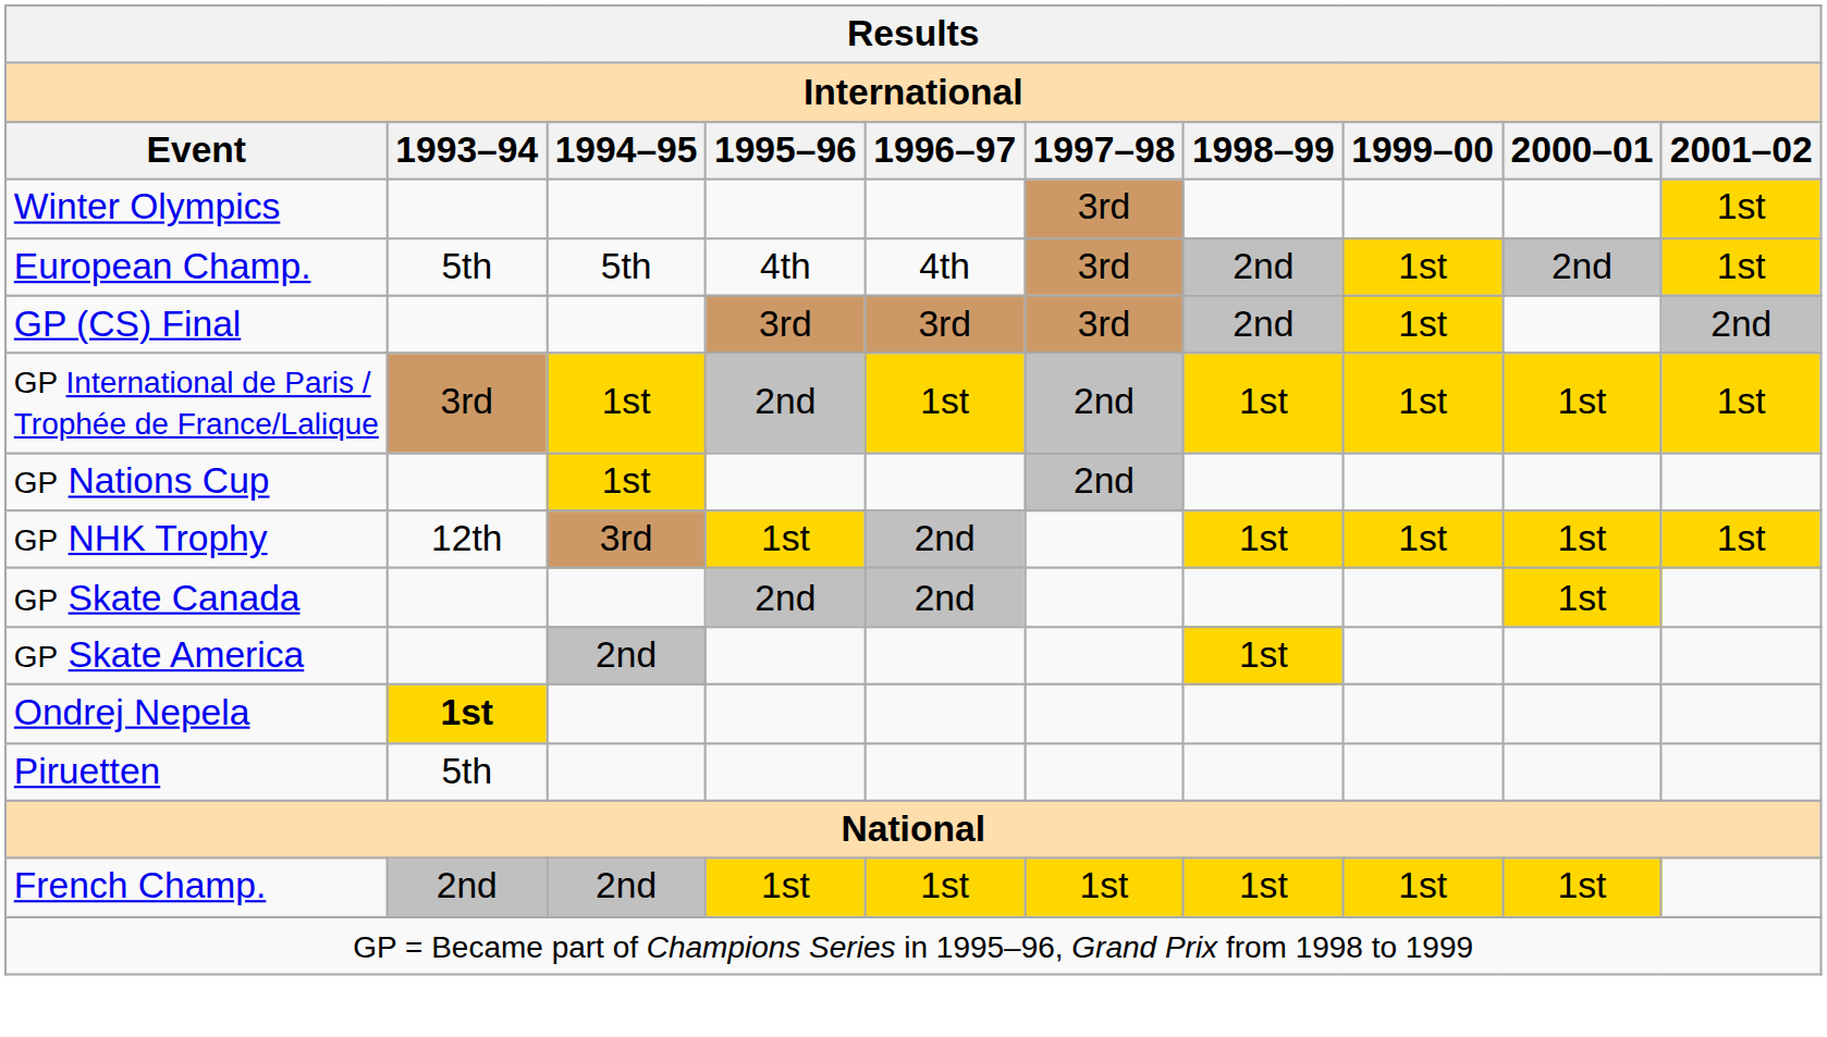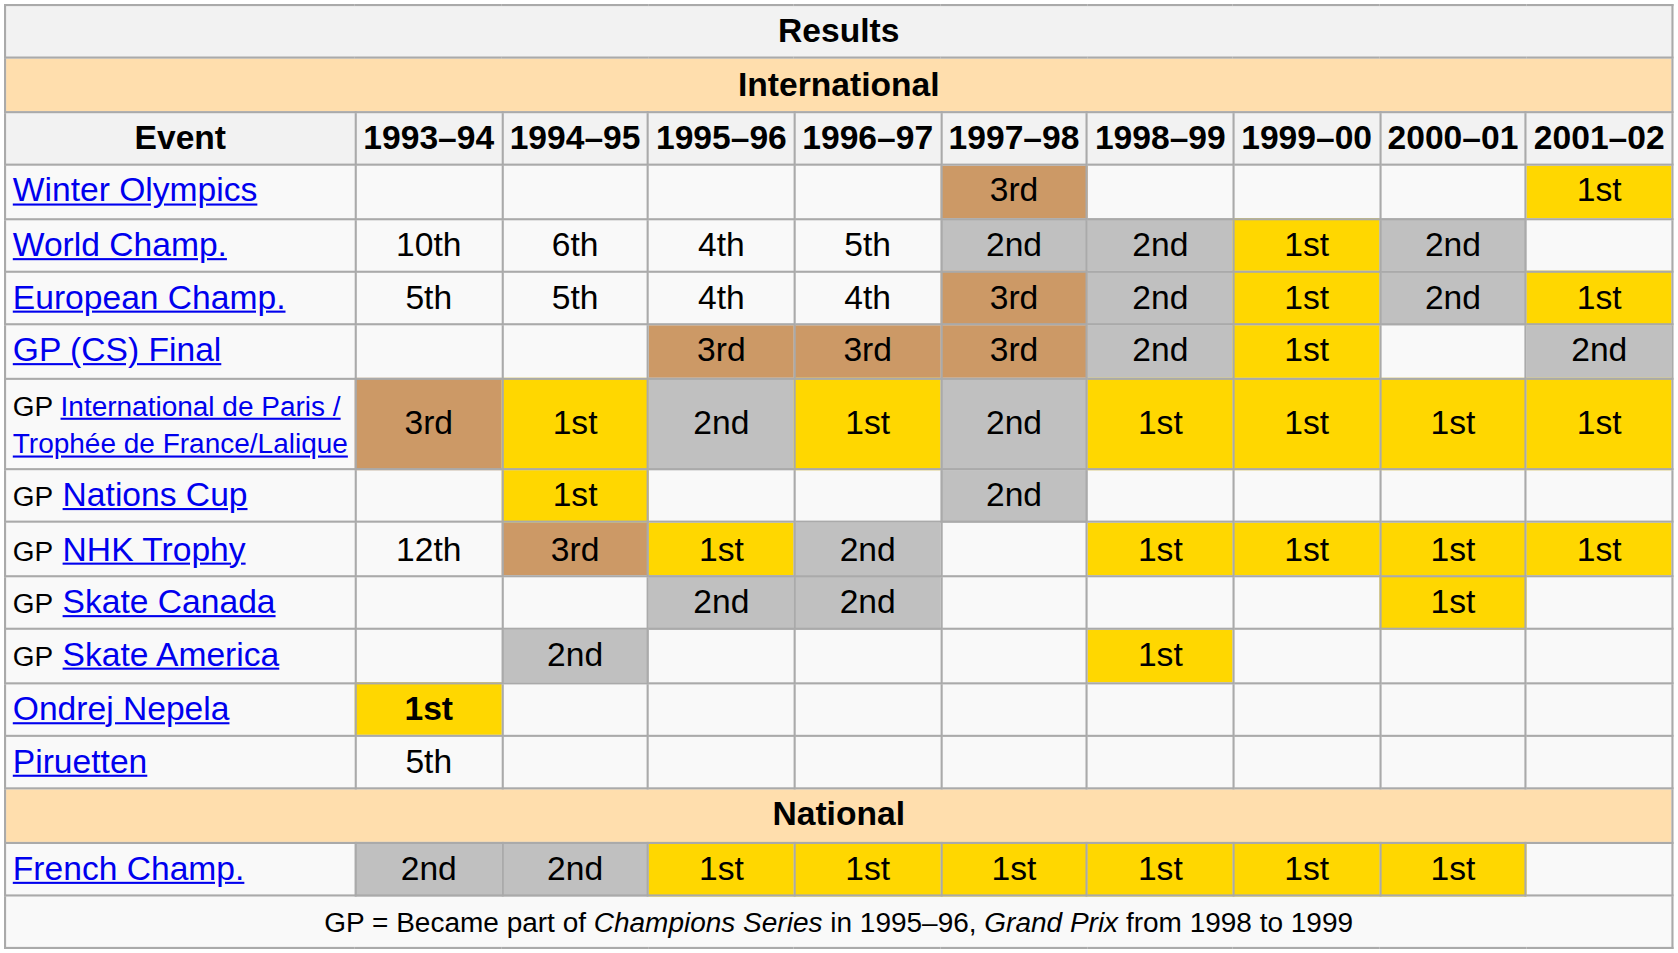+ row: World Champ. | 10th | 6th | 4th | 5th | 2nd | 2nd | 1st | 2nd
